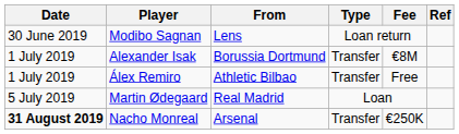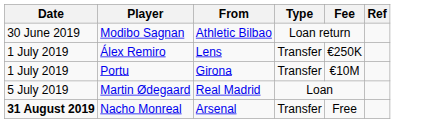Modibo Sagnan | From: Lens -> Athletic Bilbao
- row: 1 July 2019 | Alexander Isak | Borussia Dortmund | Transfer | €8M
Álex Remiro | From: Athletic Bilbao -> Lens
Álex Remiro | Fee: Free -> €250K
+ row: 1 July 2019 | Portu | Girona | Transfer | €10M
Nacho Monreal | Fee: €250K -> Free
